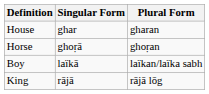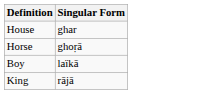- column: Plural Form | gharan | ghoṛan | laïkan/laïka sabh | rājā lōg
